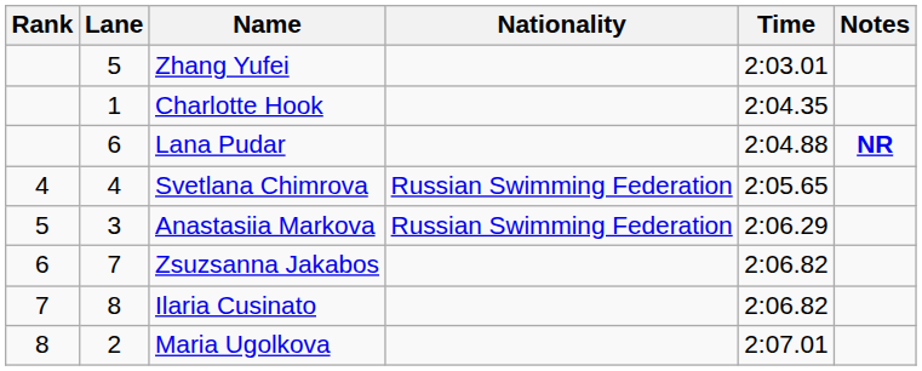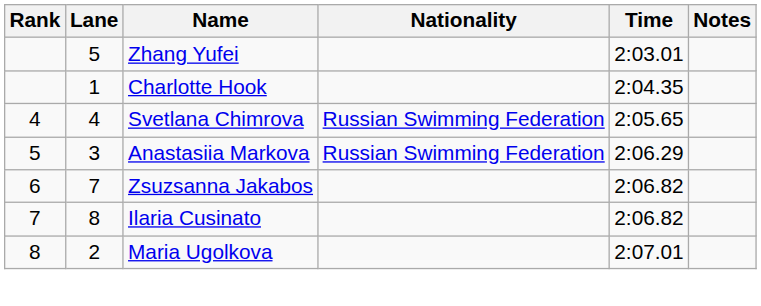- row: 6 | Lana Pudar | 2:04.88 | NR
